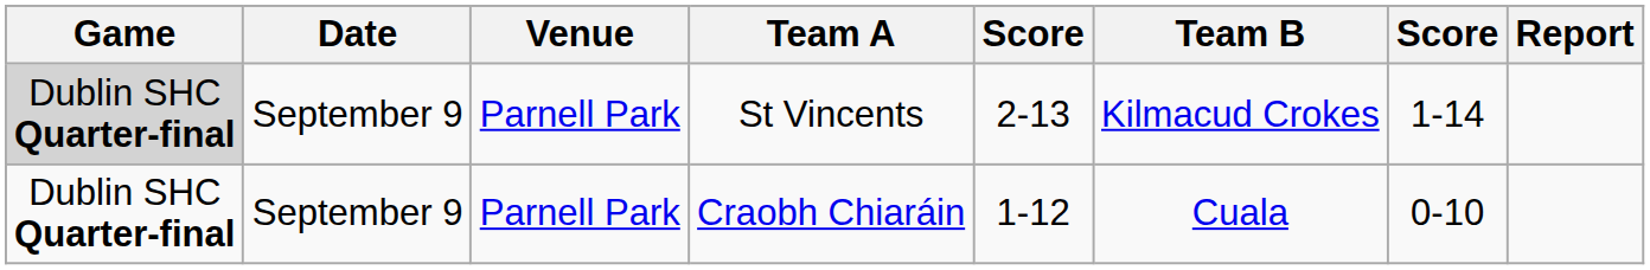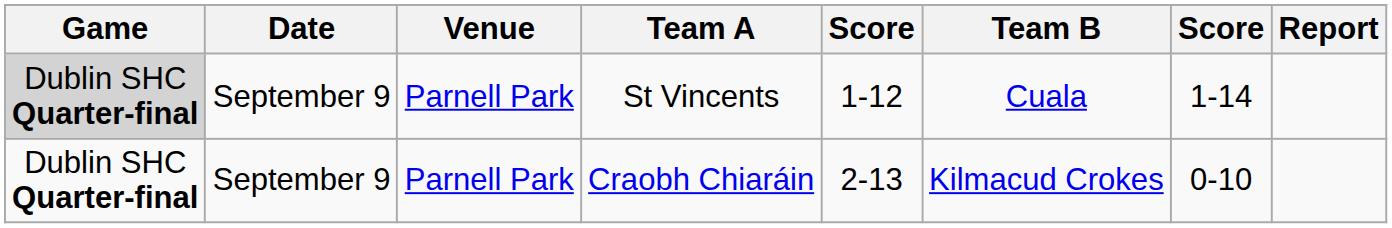St Vincents | column 5: 2-13 -> 1-12
St Vincents | Team B: Kilmacud Crokes -> Cuala
Craobh Chiaráin | column 5: 1-12 -> 2-13
Craobh Chiaráin | Team B: Cuala -> Kilmacud Crokes
